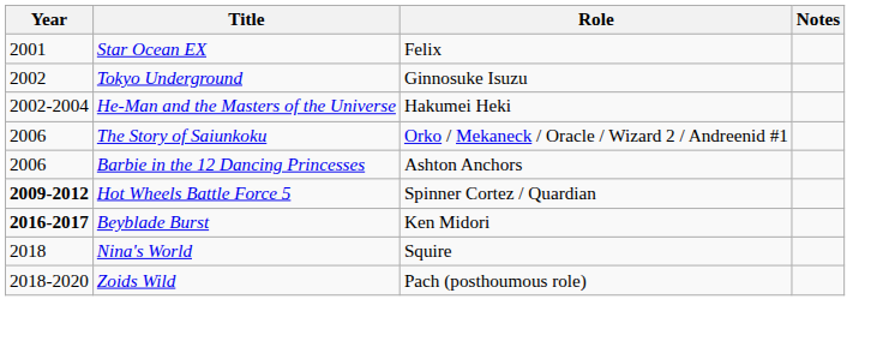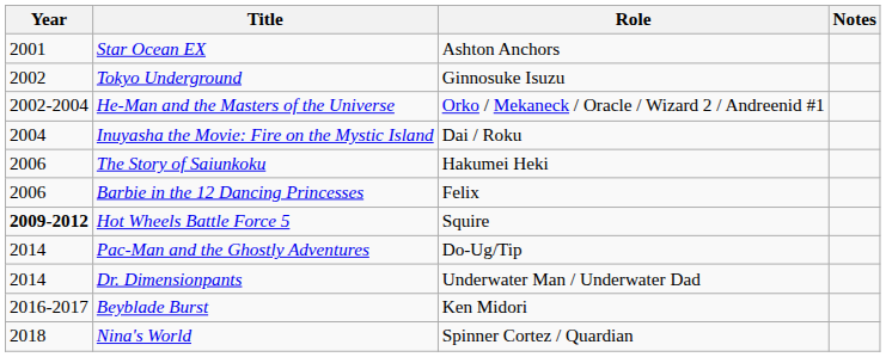Star Ocean EX | Role: Felix -> Ashton Anchors
He-Man and the Masters of the Universe | Role: Hakumei Heki -> Orko / Mekaneck / Oracle / Wizard 2 / Andreenid #1
+ row: 2004 | Inuyasha the Movie: Fire on the Mystic Island | Dai / Roku
The Story of Saiunkoku | Role: Orko / Mekaneck / Oracle / Wizard 2 / Andreenid #1 -> Hakumei Heki
Barbie in the 12 Dancing Princesses | Role: Ashton Anchors -> Felix
Hot Wheels Battle Force 5 | Role: Spinner Cortez / Quardian -> Squire
+ row: 2014 | Pac-Man and the Ghostly Adventures | Do-Ug/Tip
+ row: 2014 | Dr. Dimensionpants | Underwater Man / Underwater Dad
Beyblade Burst | Year: bold -> normal
Nina's World | Role: Squire -> Spinner Cortez / Quardian
- row: 2018-2020 | Zoids Wild | Pach (posthoumous role)
